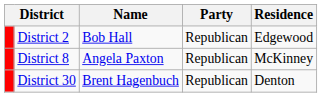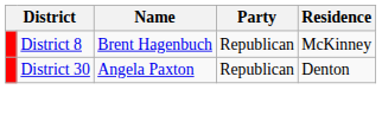- row: District 2 | Bob Hall | Republican | Edgewood
District 8 | Name: Angela Paxton -> Brent Hagenbuch
District 30 | Name: Brent Hagenbuch -> Angela Paxton
